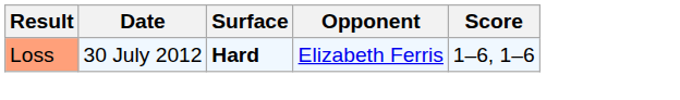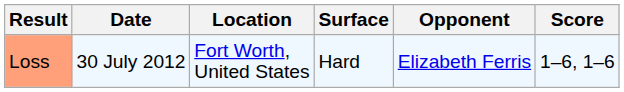+ column: Location | Fort Worth, United States
Loss | Surface: bold -> normal
